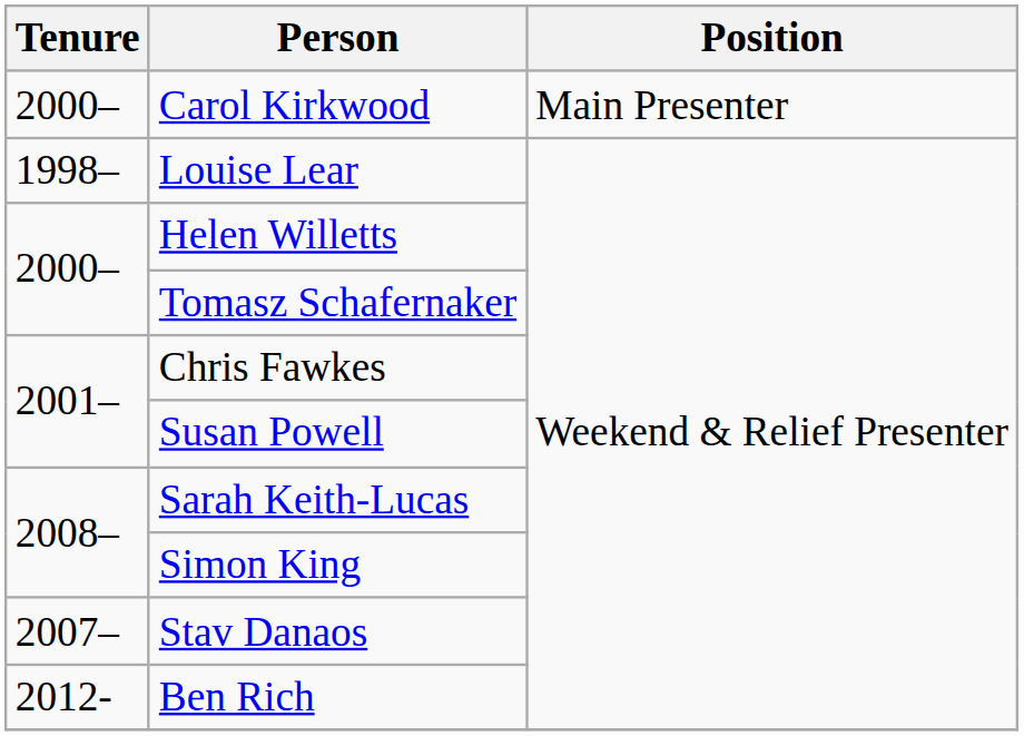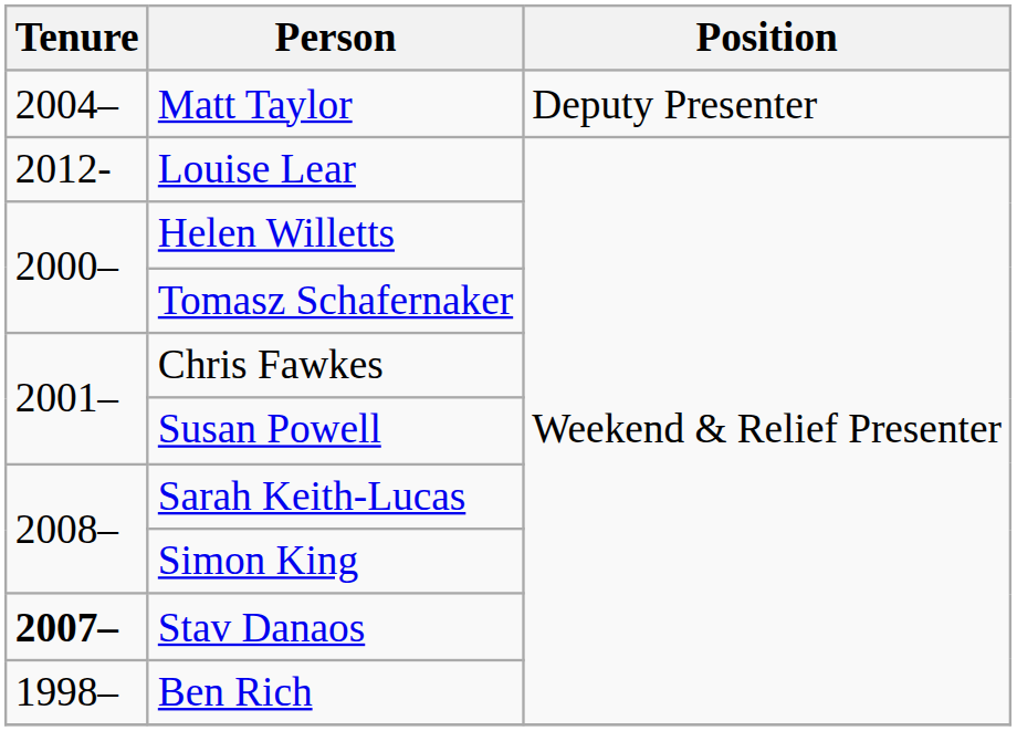- row: 2000– | Carol Kirkwood | Main Presenter
+ row: 2004– | Matt Taylor | Deputy Presenter
Louise Lear | Tenure: 1998– -> 2012-
Stav Danaos | Tenure: normal -> bold
Ben Rich | Tenure: 2012- -> 1998–
